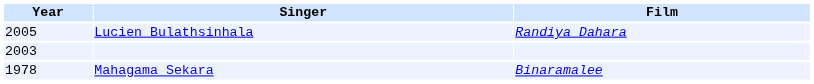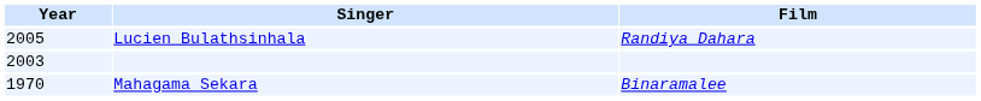Mahagama Sekara | Year: 1978 -> 1970
